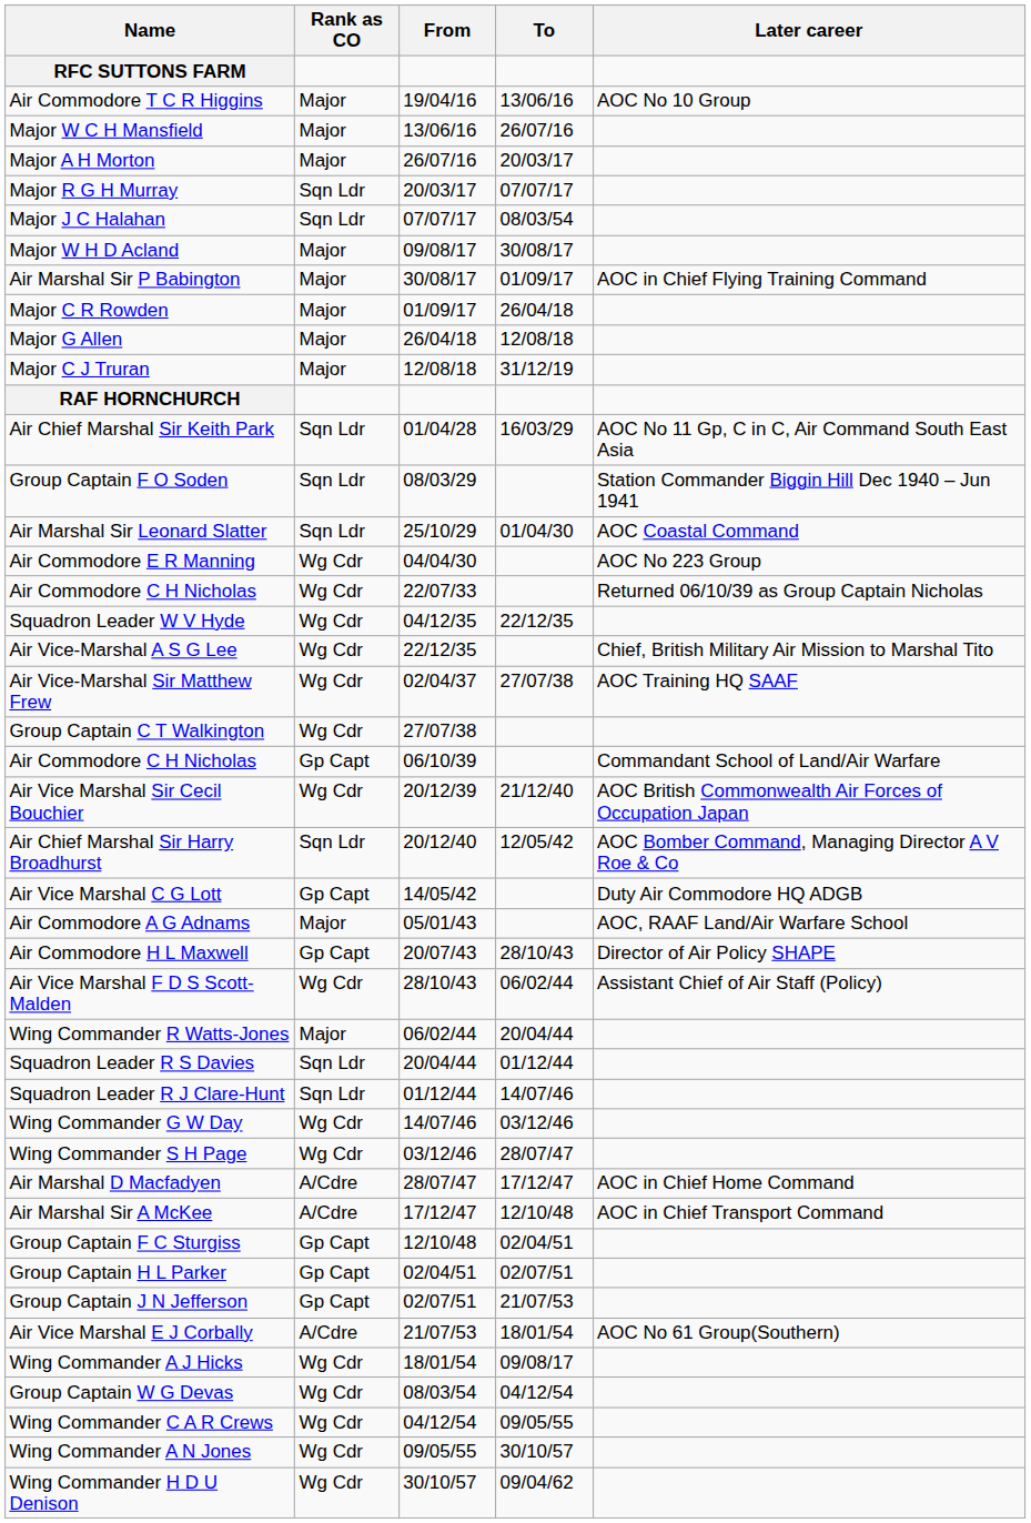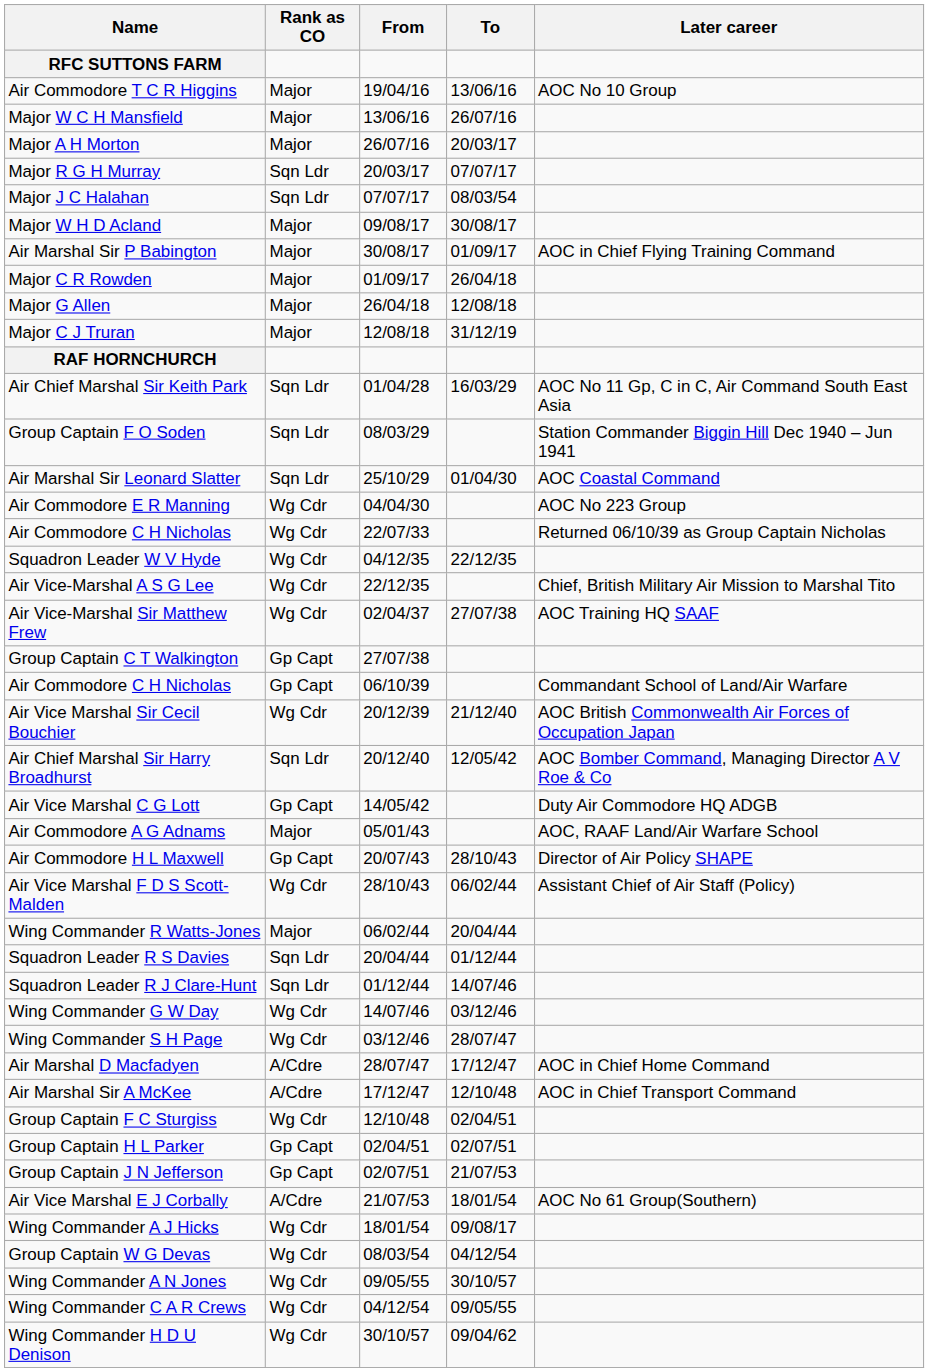Group Captain C T Walkington | Rank as CO: Wg Cdr -> Gp Capt
Group Captain F C Sturgiss | Rank as CO: Gp Capt -> Wg Cdr
rows swapped: Wing Commander C A R Crews <-> Wing Commander A N Jones
